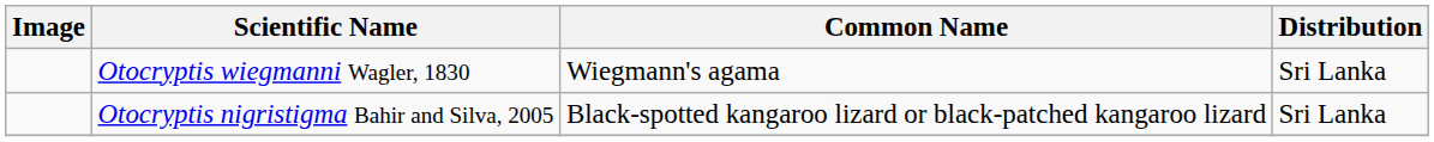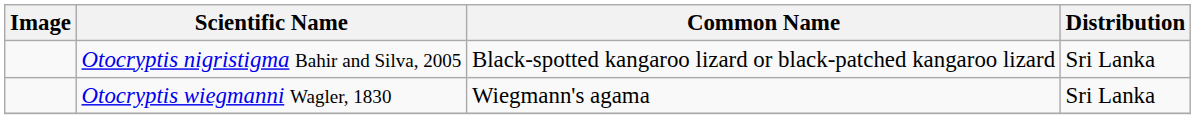rows swapped: Otocryptis nigristigma Bahir and Silva, 2005 <-> Otocryptis wiegmanni Wagler, 1830
